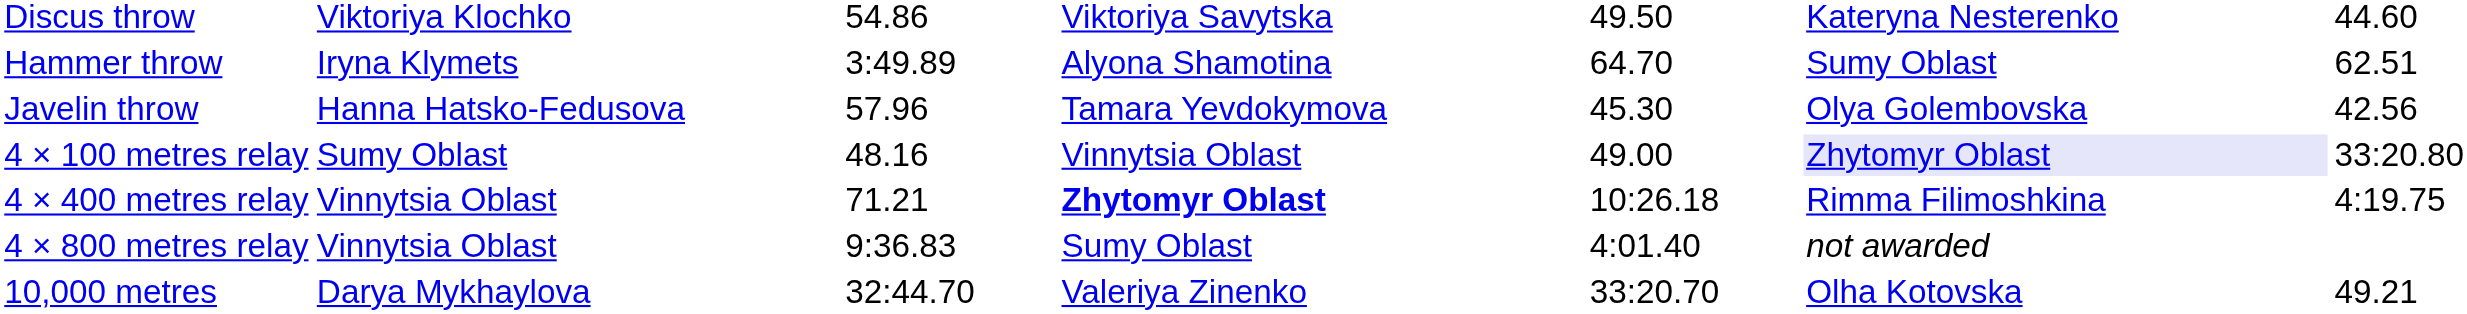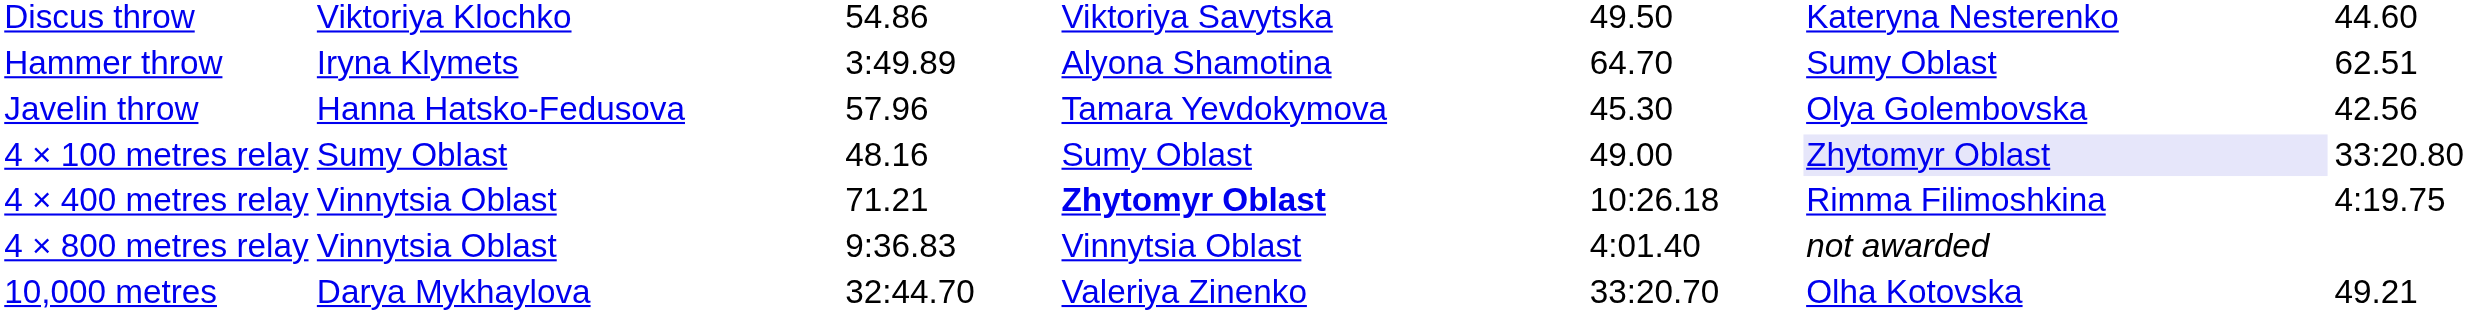4 × 100 metres relay | column 4: Vinnytsia Oblast -> Sumy Oblast
4 × 800 metres relay | column 4: Sumy Oblast -> Vinnytsia Oblast
